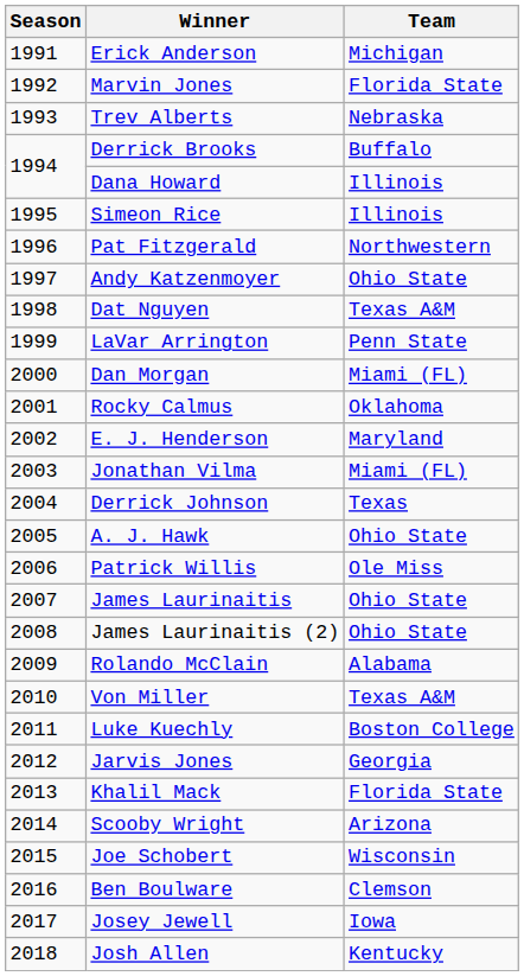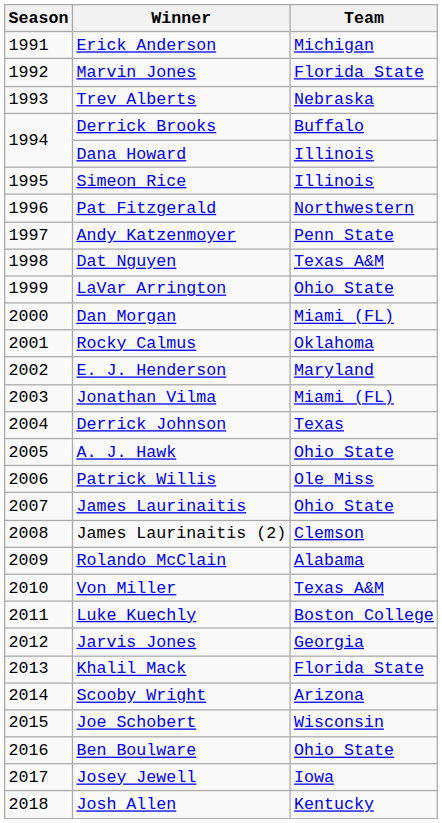Andy Katzenmoyer | Team: Ohio State -> Penn State
LaVar Arrington | Team: Penn State -> Ohio State
James Laurinaitis (2) | Team: Ohio State -> Clemson
Ben Boulware | Team: Clemson -> Ohio State
